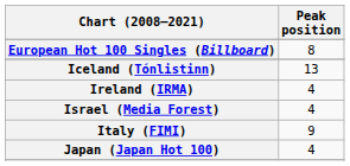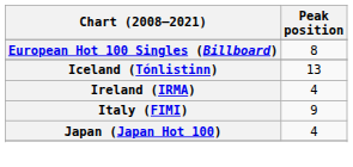- row: Israel (Media Forest) | 4
